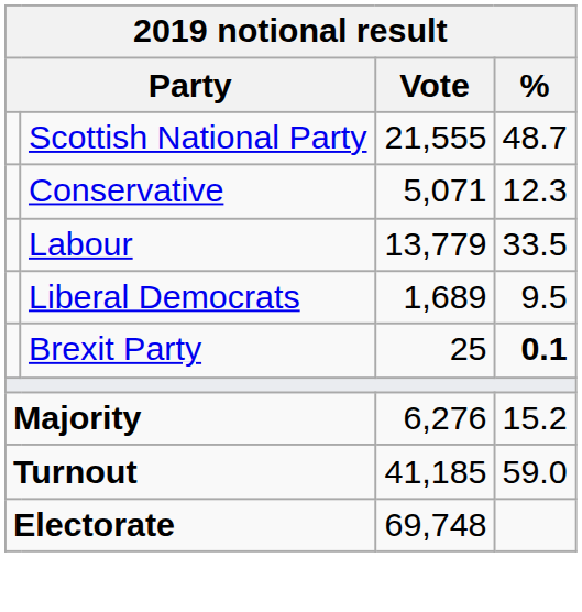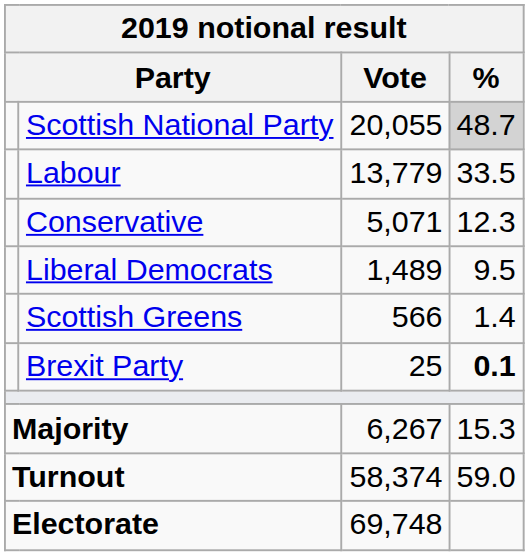Scottish National Party | Vote: 21,555 -> 20,055
Scottish National Party | %: no background -> lightgrey background
rows swapped: Labour <-> Conservative
Liberal Democrats | Vote: 1,689 -> 1,489
+ row: Scottish Greens | 566 | 1.4
Majority | Vote: 6,276 -> 6,267
Majority | %: 15.2 -> 15.3
Turnout | Vote: 41,185 -> 58,374
